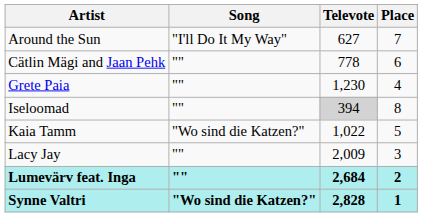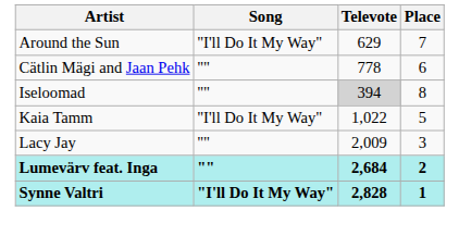Around the Sun | Televote: 627 -> 629
- row: Grete Paia | "" | 1,230 | 4
Kaia Tamm | Song: "Wo sind die Katzen?" -> "I'll Do It My Way"
Synne Valtri | Song: "Wo sind die Katzen?" -> "I'll Do It My Way"
